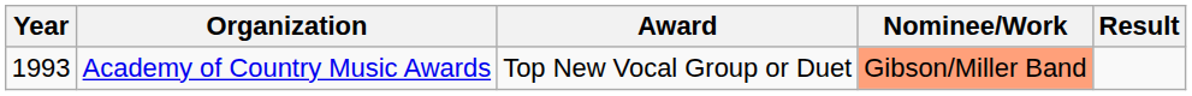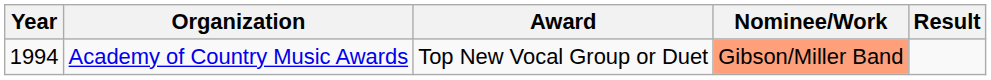Academy of Country Music Awards | Year: 1993 -> 1994
